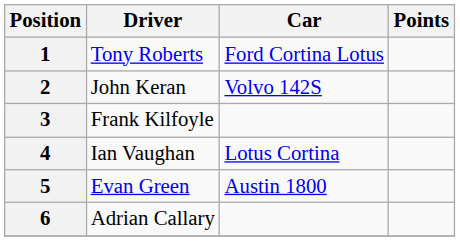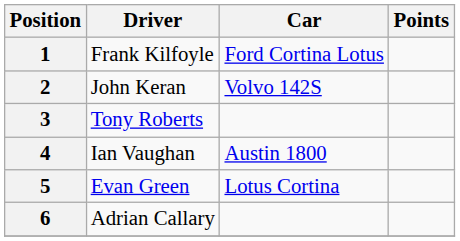1 | Driver: Tony Roberts -> Frank Kilfoyle
3 | Driver: Frank Kilfoyle -> Tony Roberts
4 | Car: Lotus Cortina -> Austin 1800
5 | Car: Austin 1800 -> Lotus Cortina
